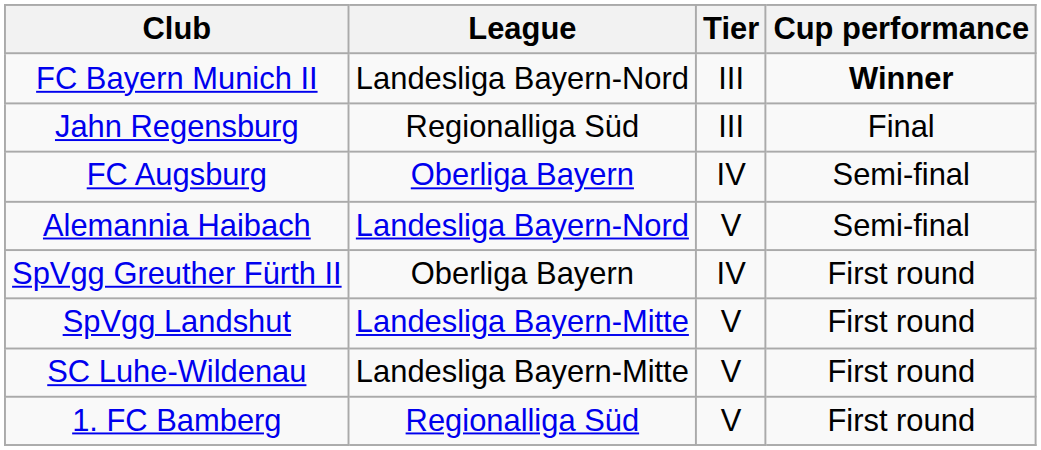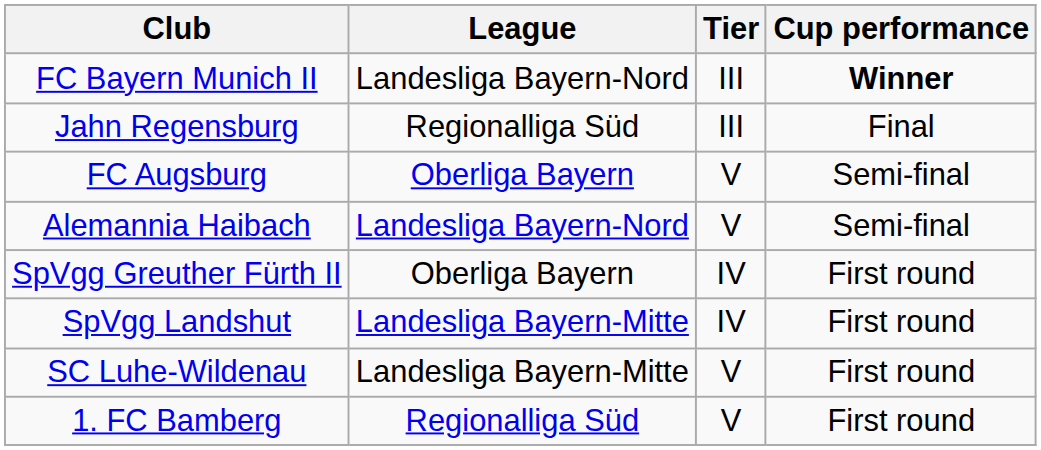FC Augsburg | Tier: IV -> V
SpVgg Landshut | Tier: V -> IV
